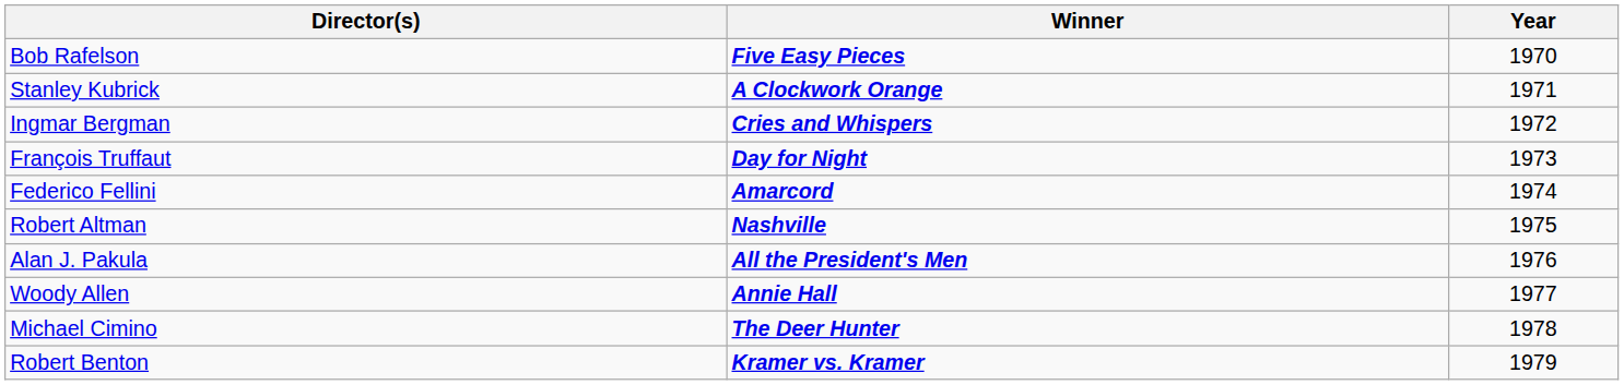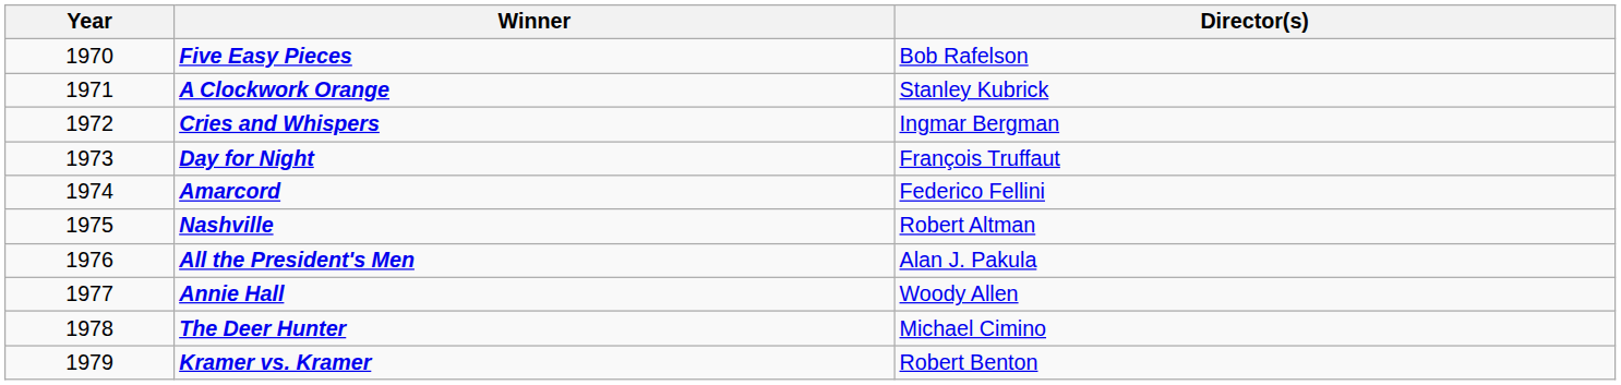columns swapped: Year <-> Director(s)
